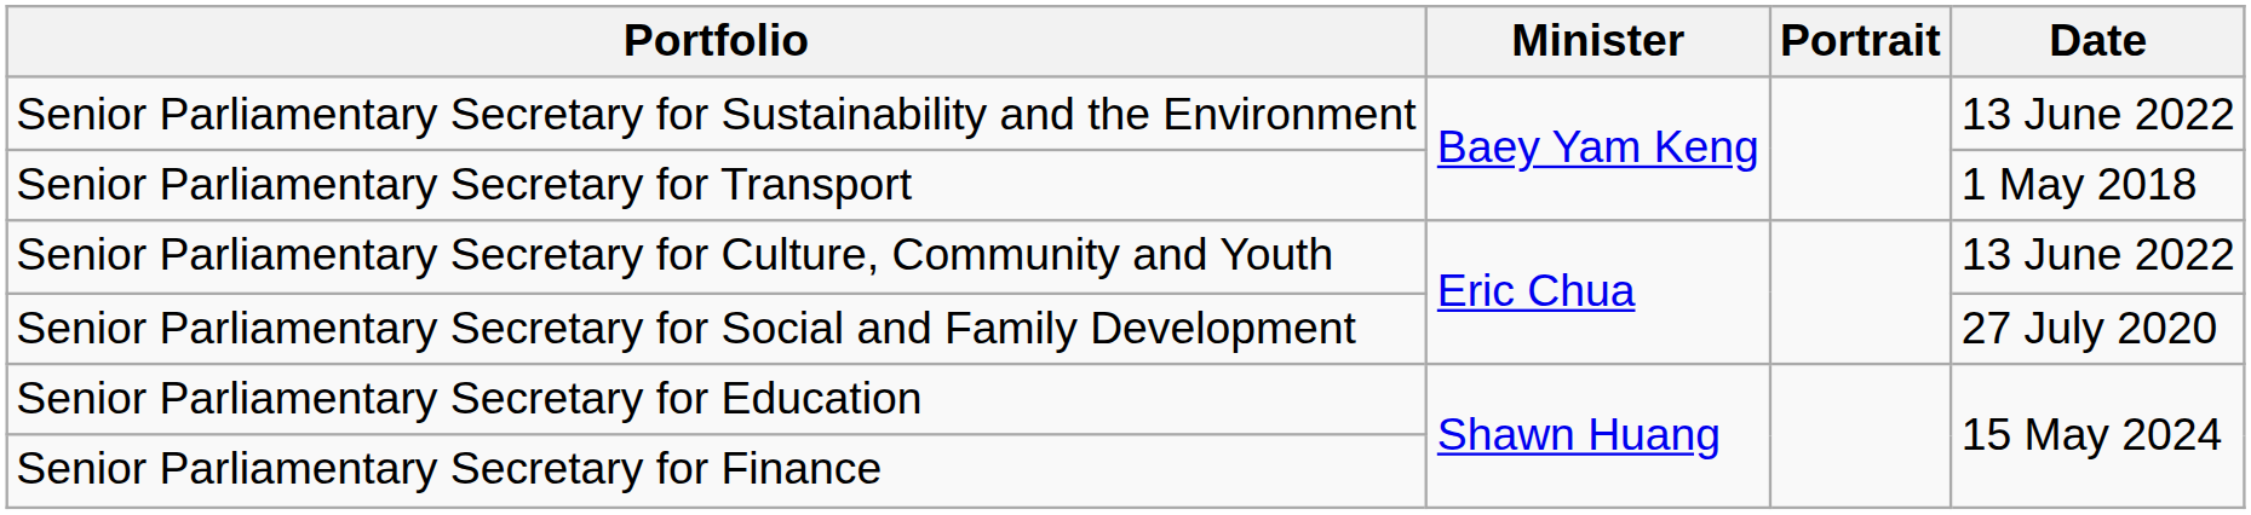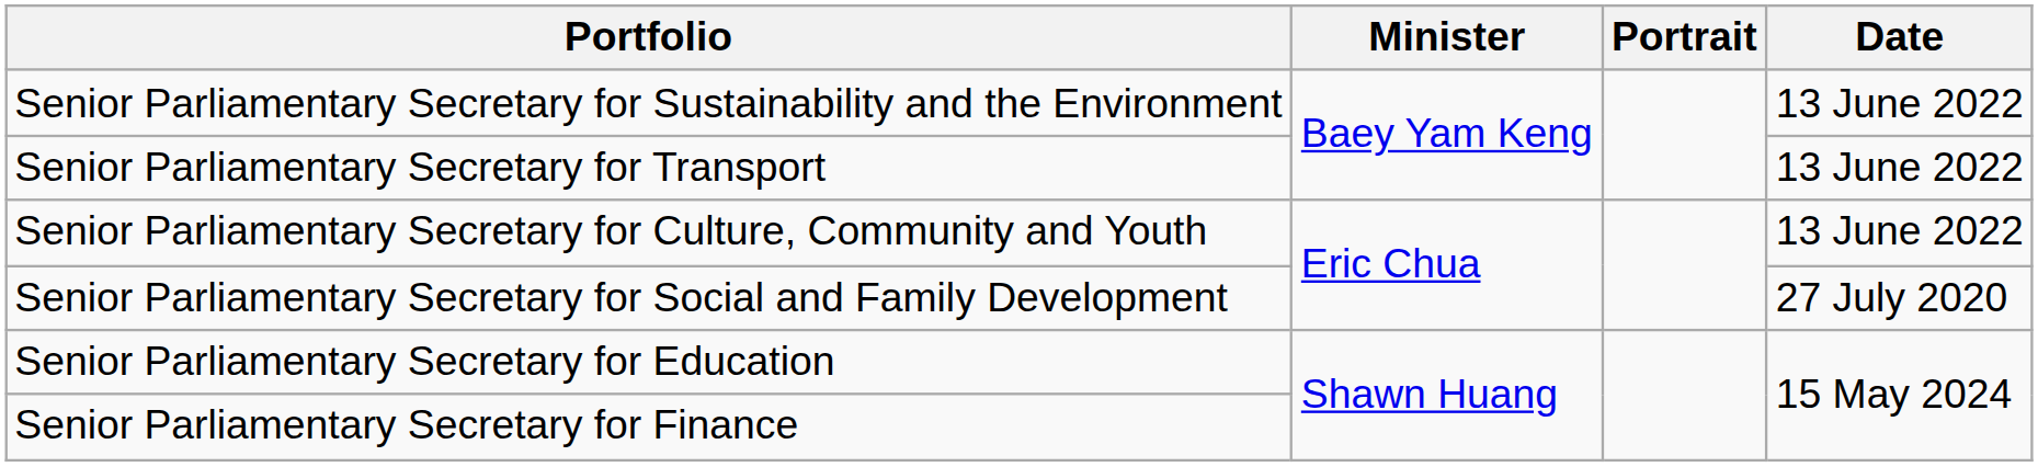Senior Parliamentary Secretary for Transport | Date: 1 May 2018 -> 13 June 2022
